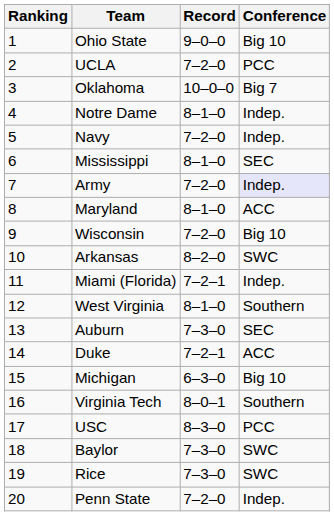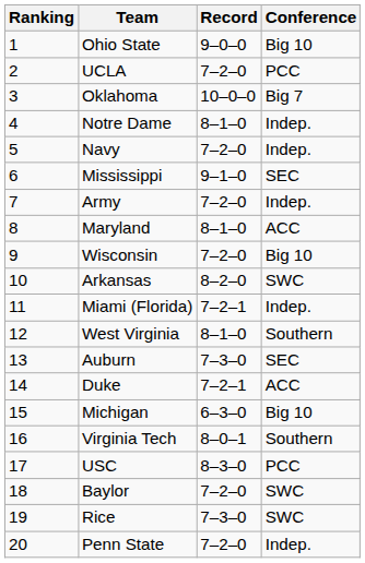Mississippi | Record: 8–1–0 -> 9–1–0
Army | Conference: lavender background -> no background
Baylor | Record: 7–3–0 -> 7–2–0
